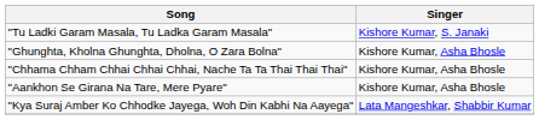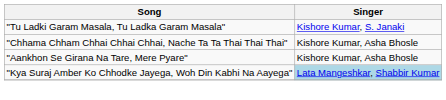- row: "Ghunghta, Kholna Ghunghta, Dholna, O Zara Bolna" | Kishore Kumar, Asha Bhosle
"Kya Suraj Amber Ko Chhodke Jayega, Woh Din Kabhi Na Aayega" | Singer: no background -> lightblue background
